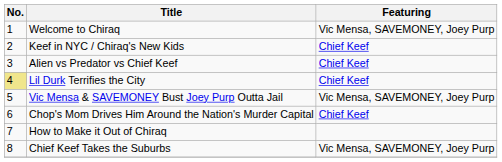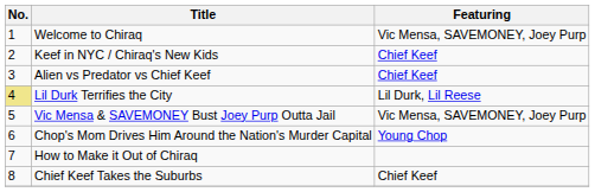Lil Durk Terrifies the City | Featuring: Chief Keef -> Lil Durk, Lil Reese
Chop's Mom Drives Him Around the Nation's Murder Capital | Featuring: Chief Keef -> Young Chop
Chief Keef Takes the Suburbs | Featuring: Vic Mensa, SAVEMONEY, Joey Purp -> Chief Keef
